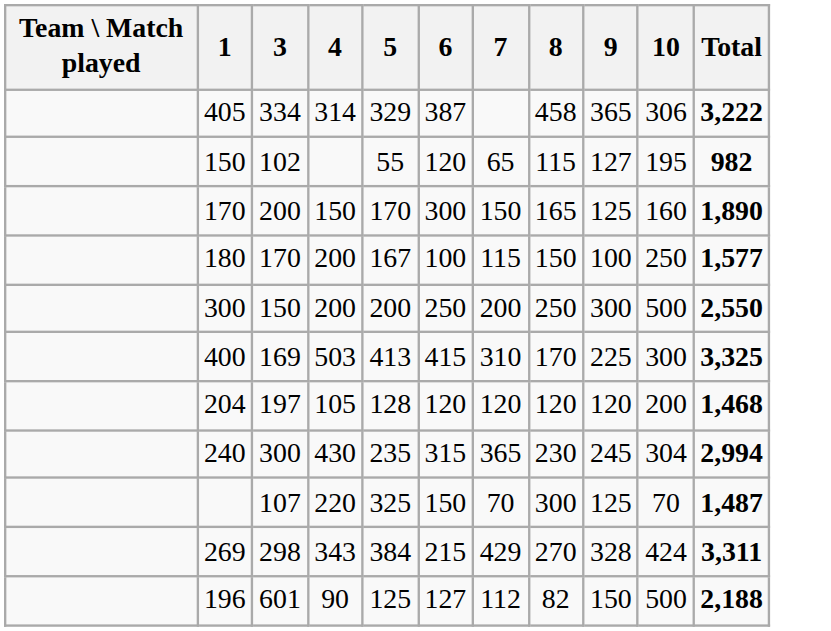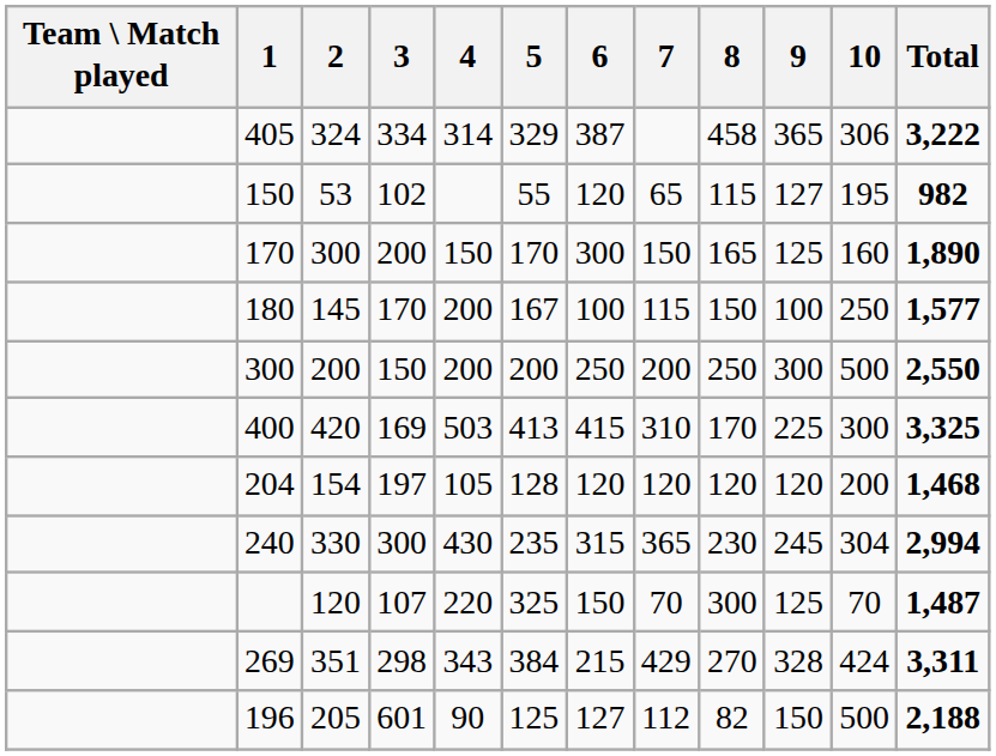+ column: 2 | 324 | 53 | 300 | 145 | 200 | 420 | 154 | 330 | 120 | 351 | 205
